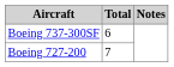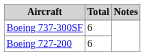Boeing 727-200 | Total: 7 -> 6
